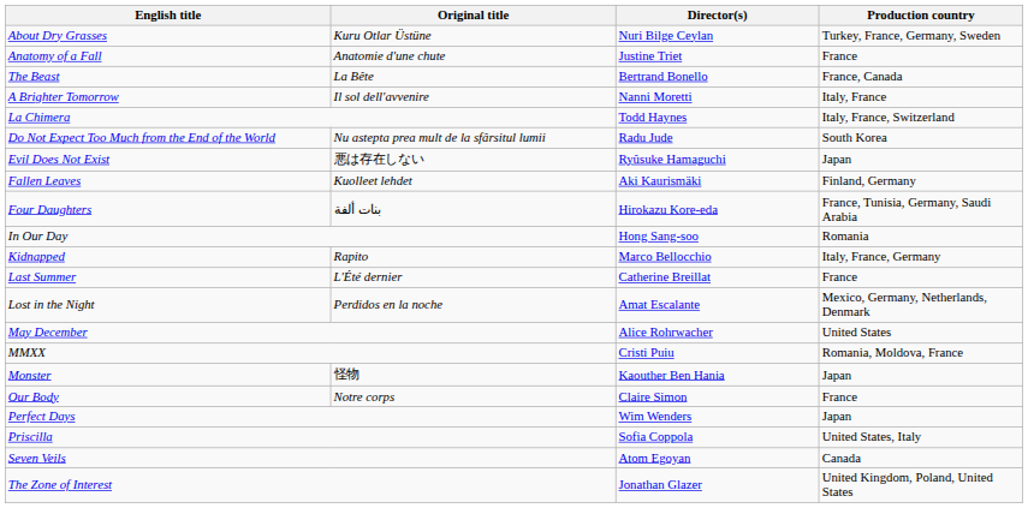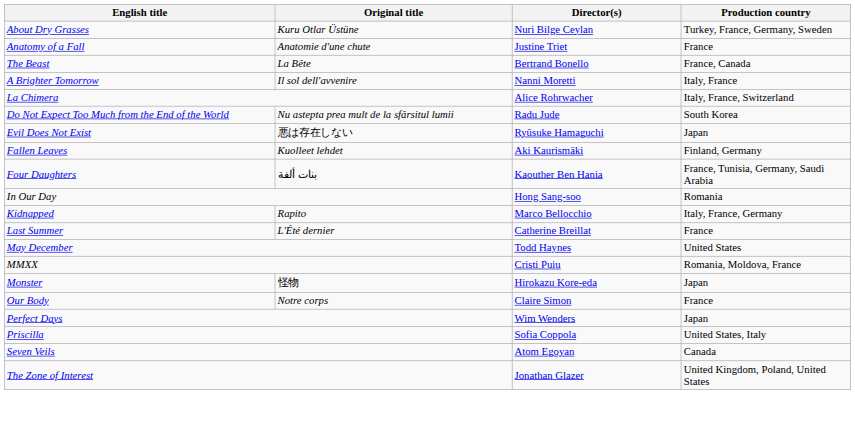La Chimera | Director(s): Todd Haynes -> Alice Rohrwacher
Four Daughters | Director(s): Hirokazu Kore-eda -> Kaouther Ben Hania
- row: Lost in the Night | Perdidos en la noche | Amat Escalante | Mexico, Germany, Netherlands, Denmark
May December | Director(s): Alice Rohrwacher -> Todd Haynes
Monster | Director(s): Kaouther Ben Hania -> Hirokazu Kore-eda
